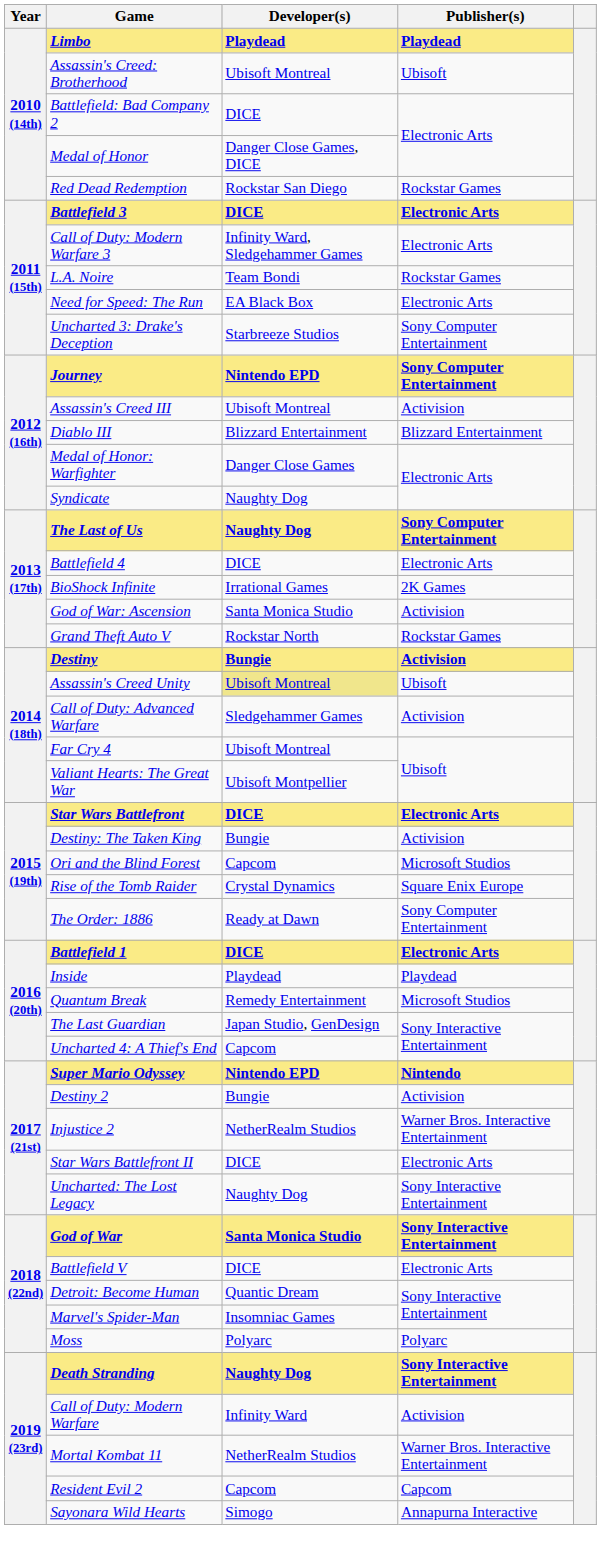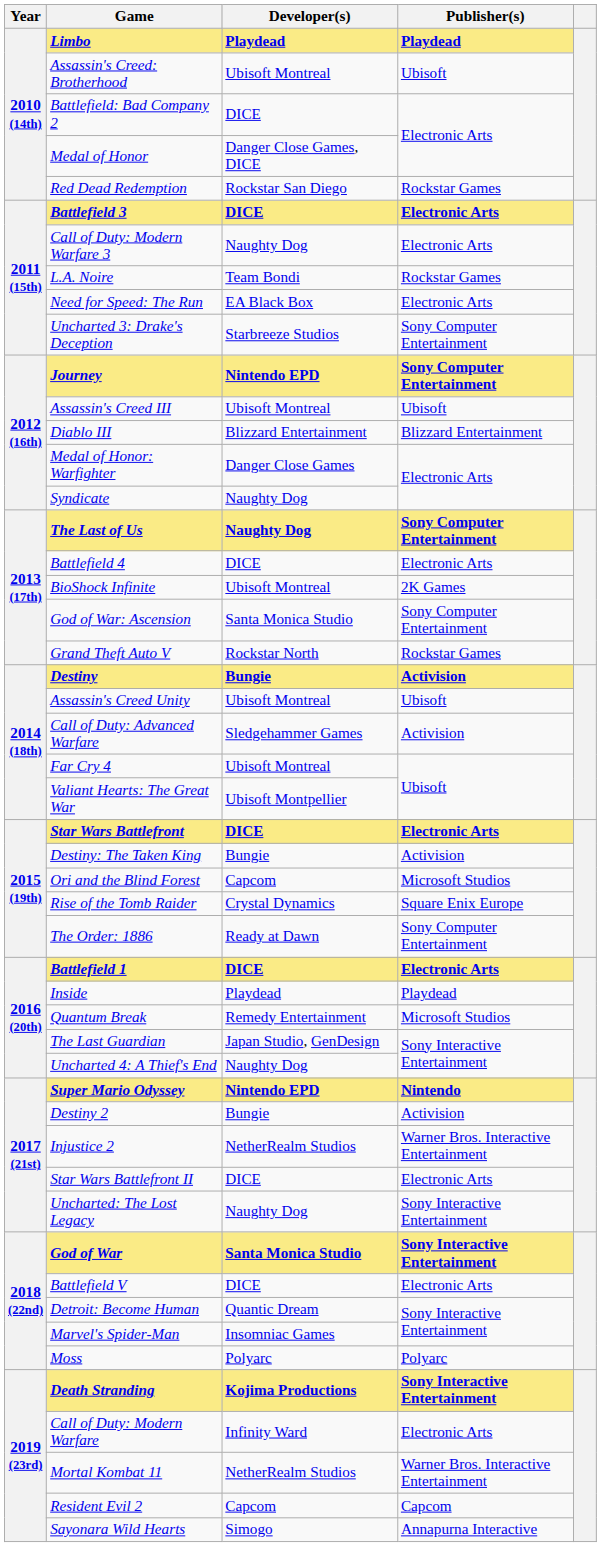Call of Duty: Modern Warfare 3 | Developer(s): Infinity Ward, Sledgehammer Games -> Naughty Dog
Assassin's Creed III | Publisher(s): Activision -> Ubisoft
BioShock Infinite | Developer(s): Irrational Games -> Ubisoft Montreal
God of War: Ascension | Publisher(s): Activision -> Sony Computer Entertainment
Assassin's Creed Unity | Developer(s): khaki background -> no background
Uncharted 4: A Thief's End | Developer(s): Capcom -> Naughty Dog
Death Stranding | Developer(s): Naughty Dog -> Kojima Productions
Call of Duty: Modern Warfare | Publisher(s): Activision -> Electronic Arts
